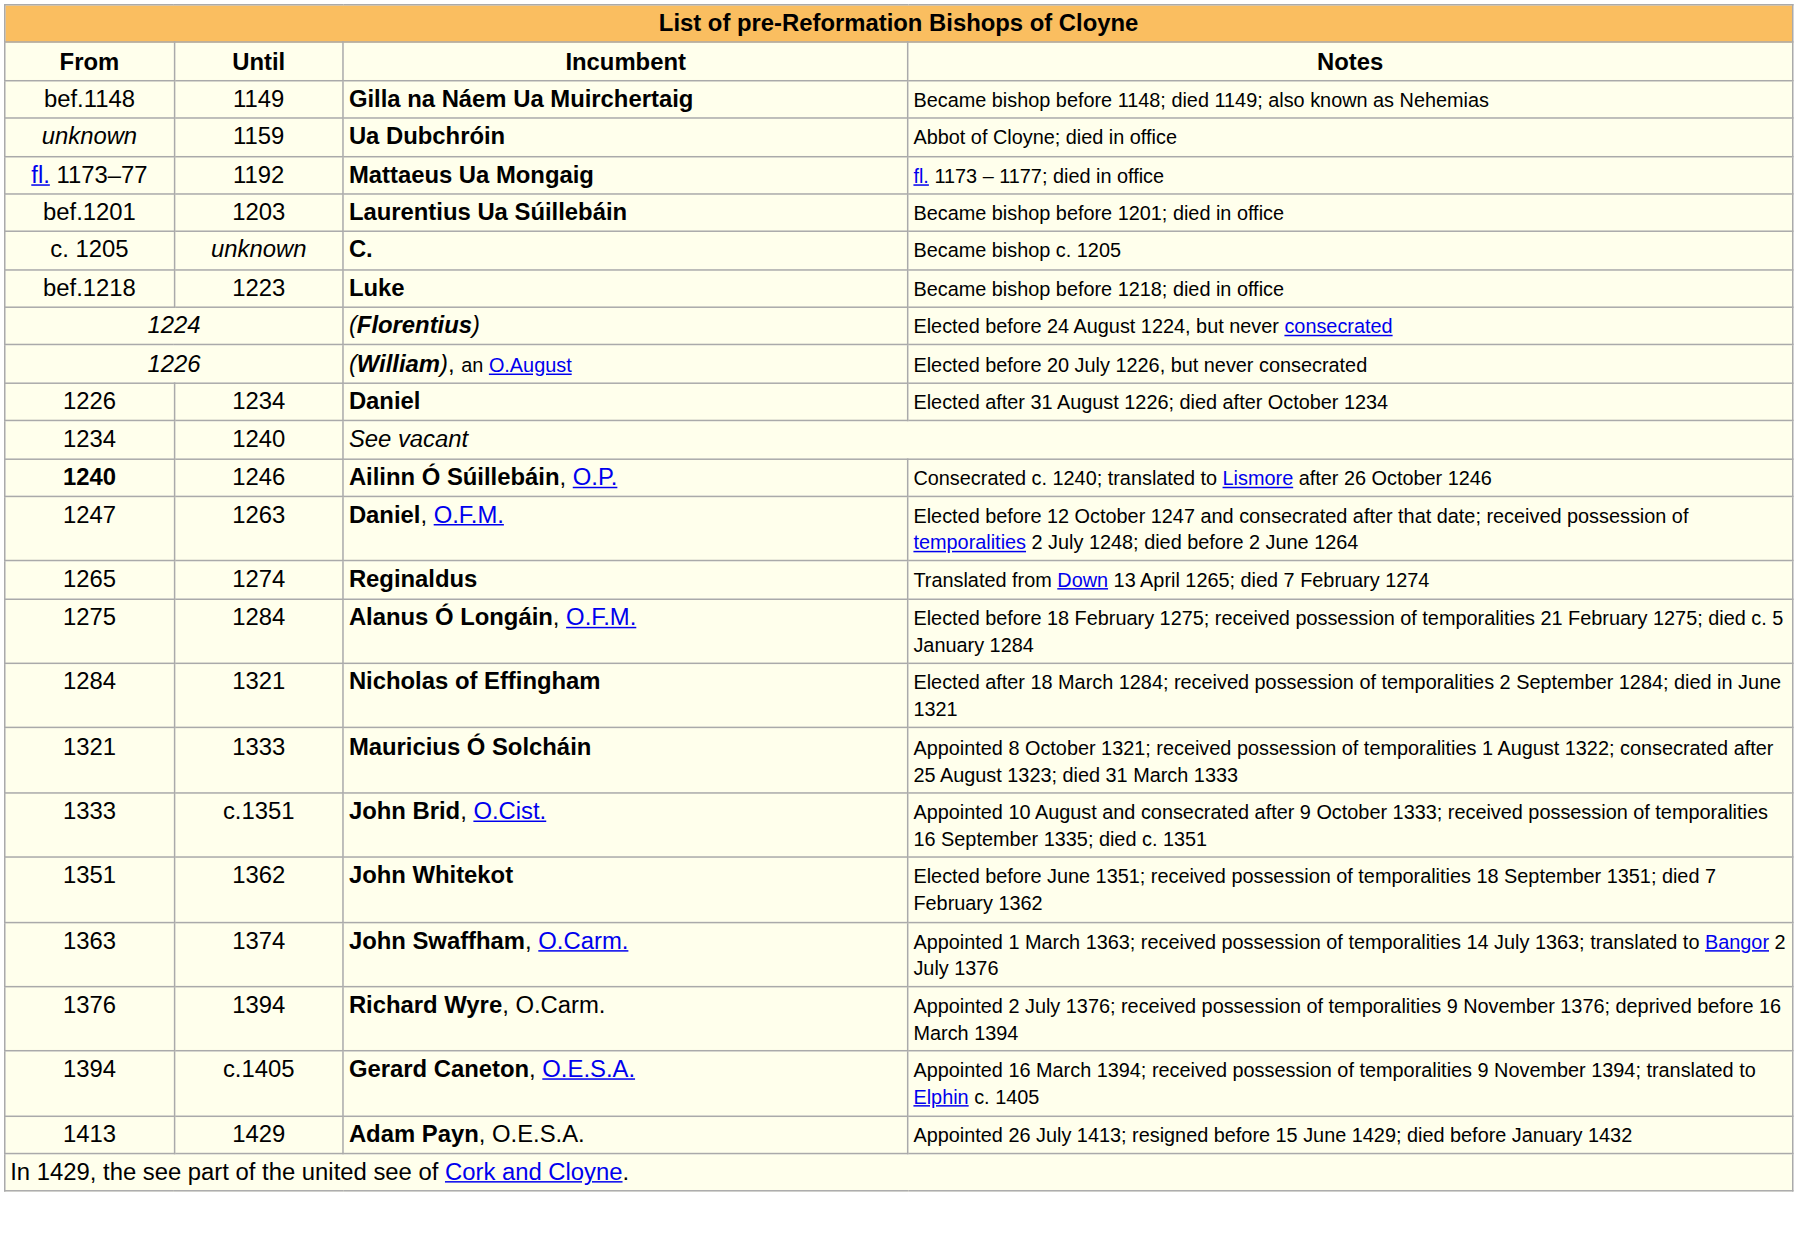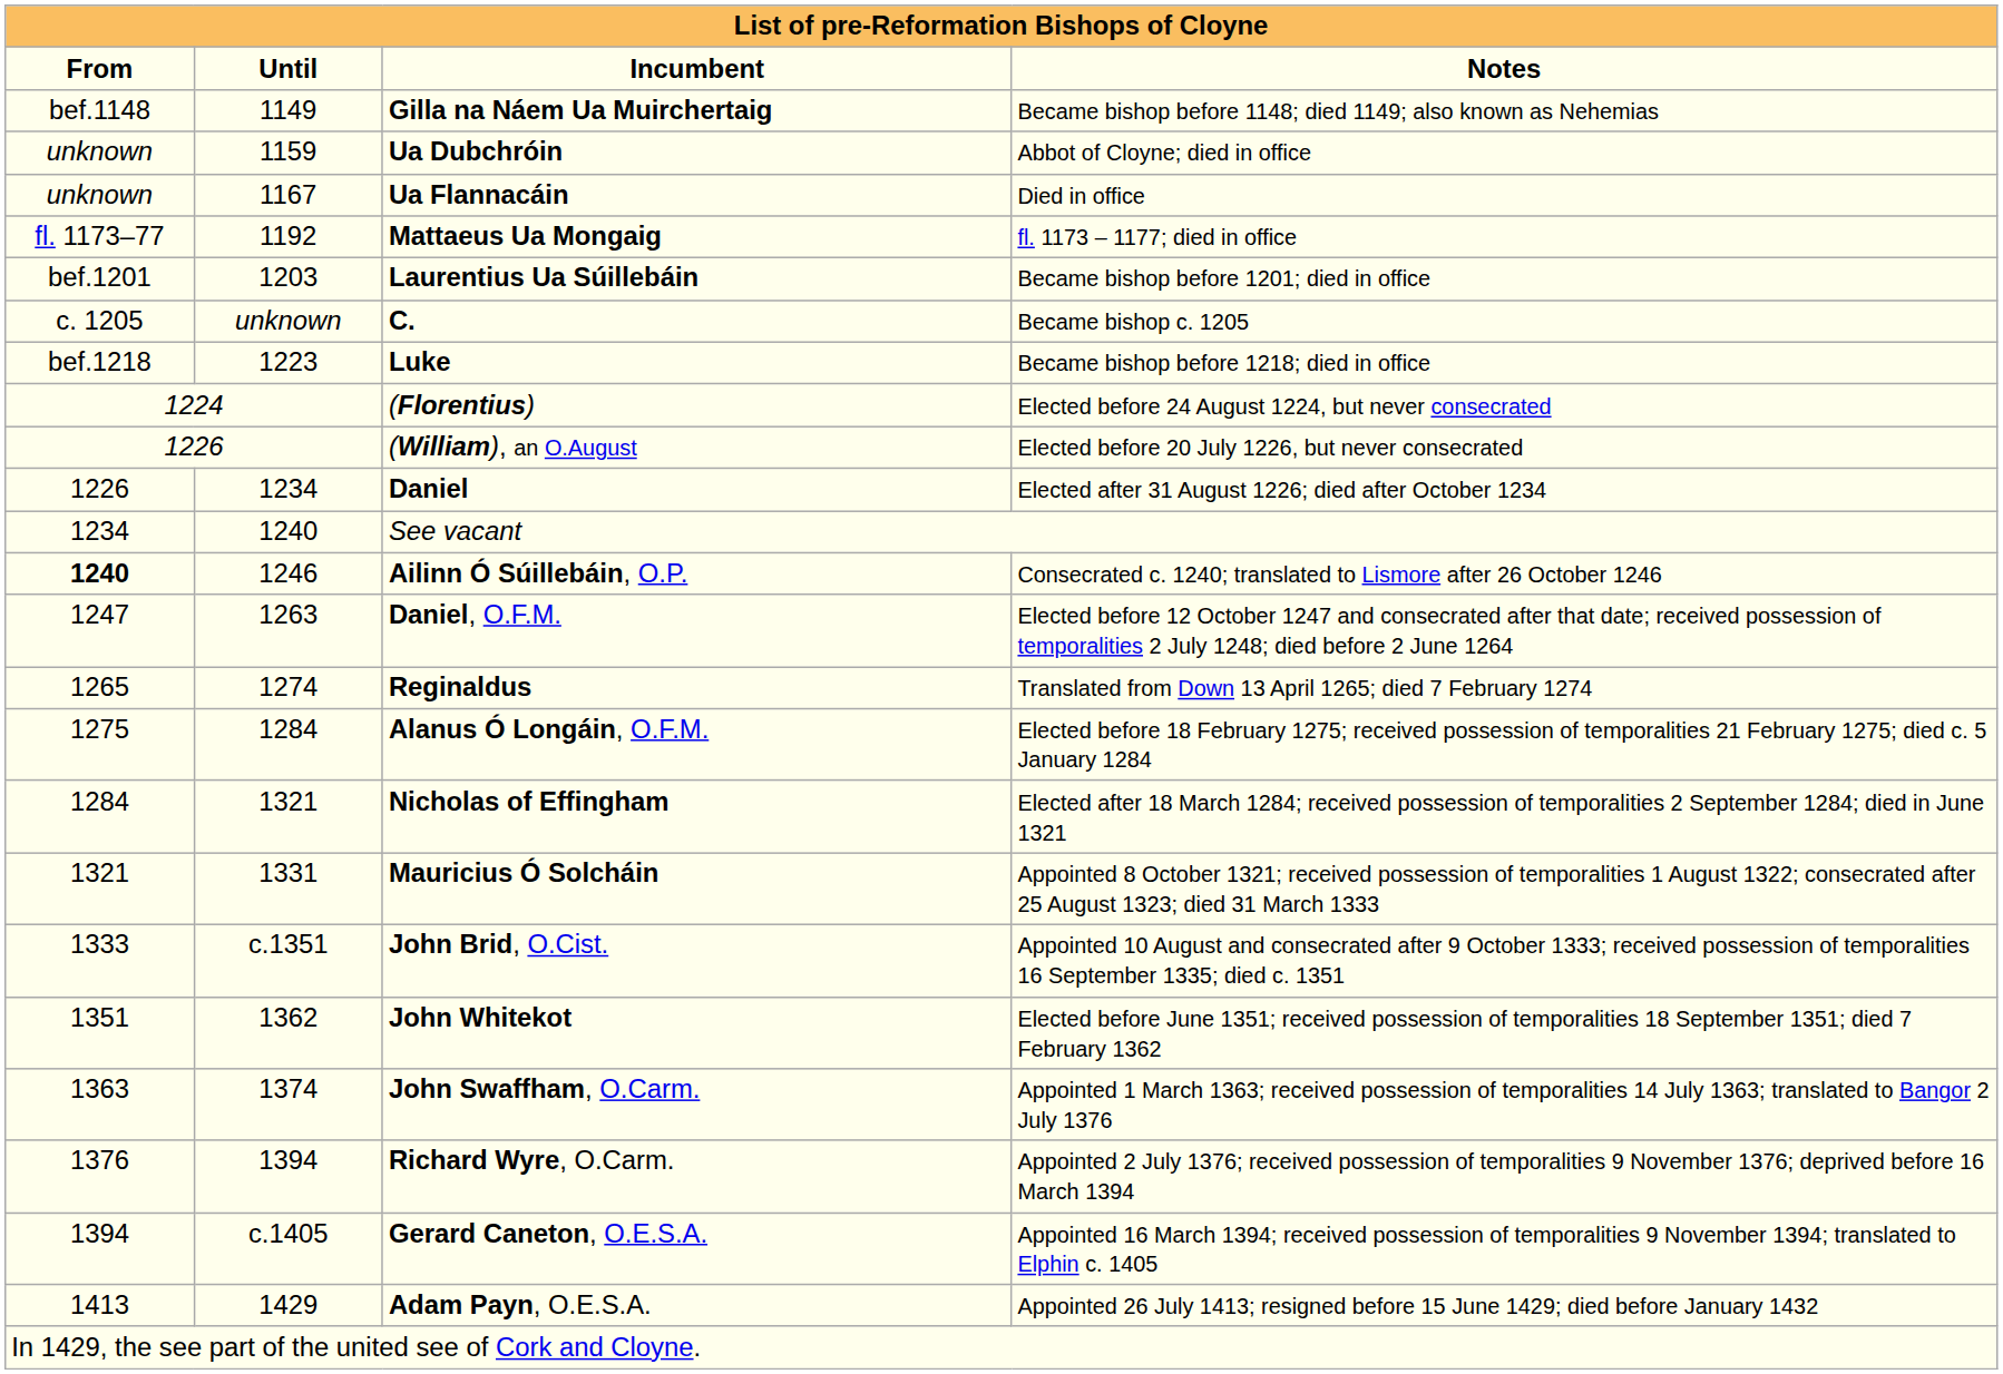+ row: unknown | 1167 | Ua Flannacáin | Died in office
Mauricius Ó Solcháin | Until: 1333 -> 1331
